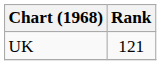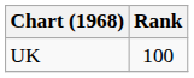UK | Rank: 121 -> 100
